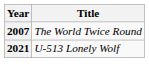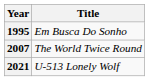+ row: 1995 | Em Busca Do Sonho
